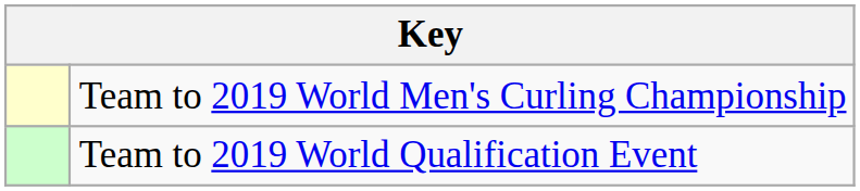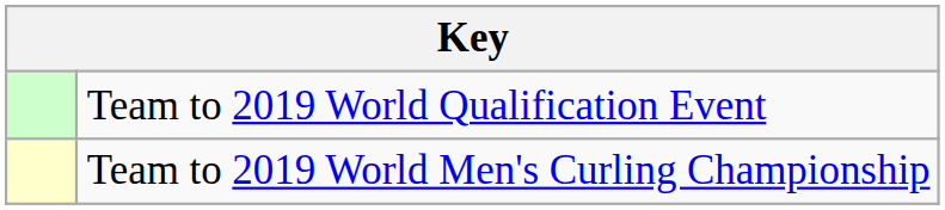rows swapped: Team to 2019 World Men's Curling Championship <-> Team to 2019 World Qualification Event
